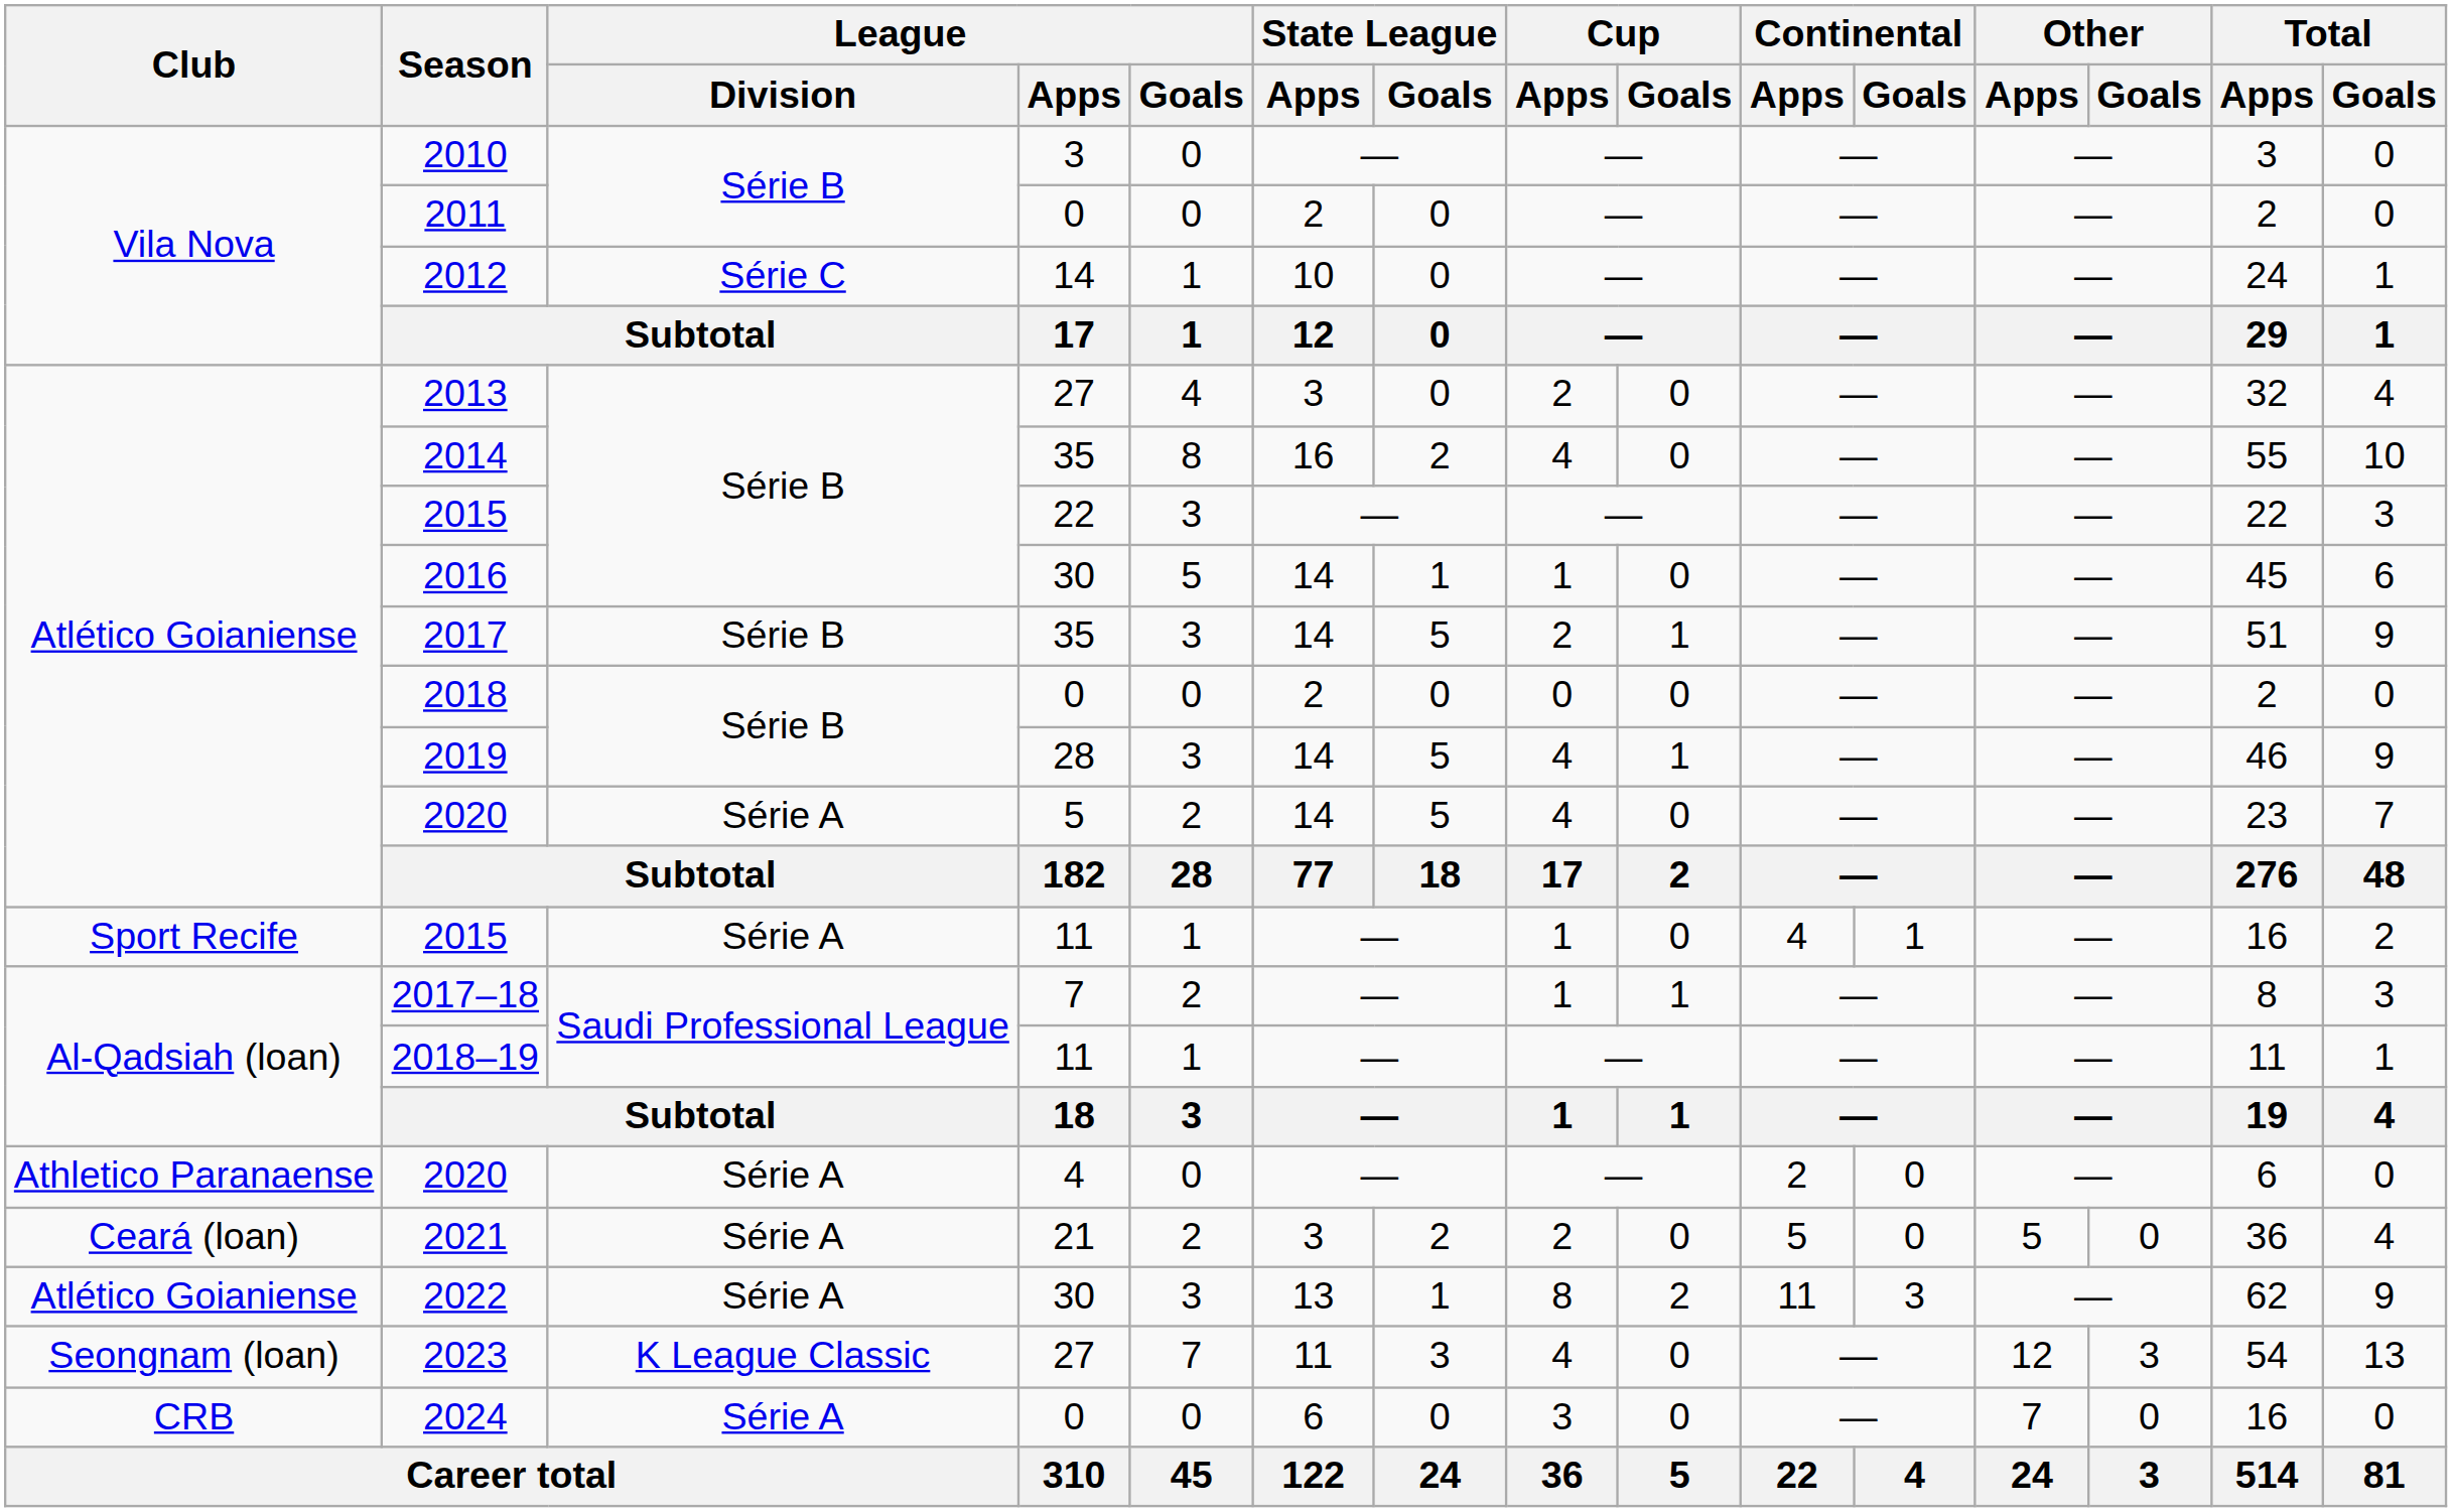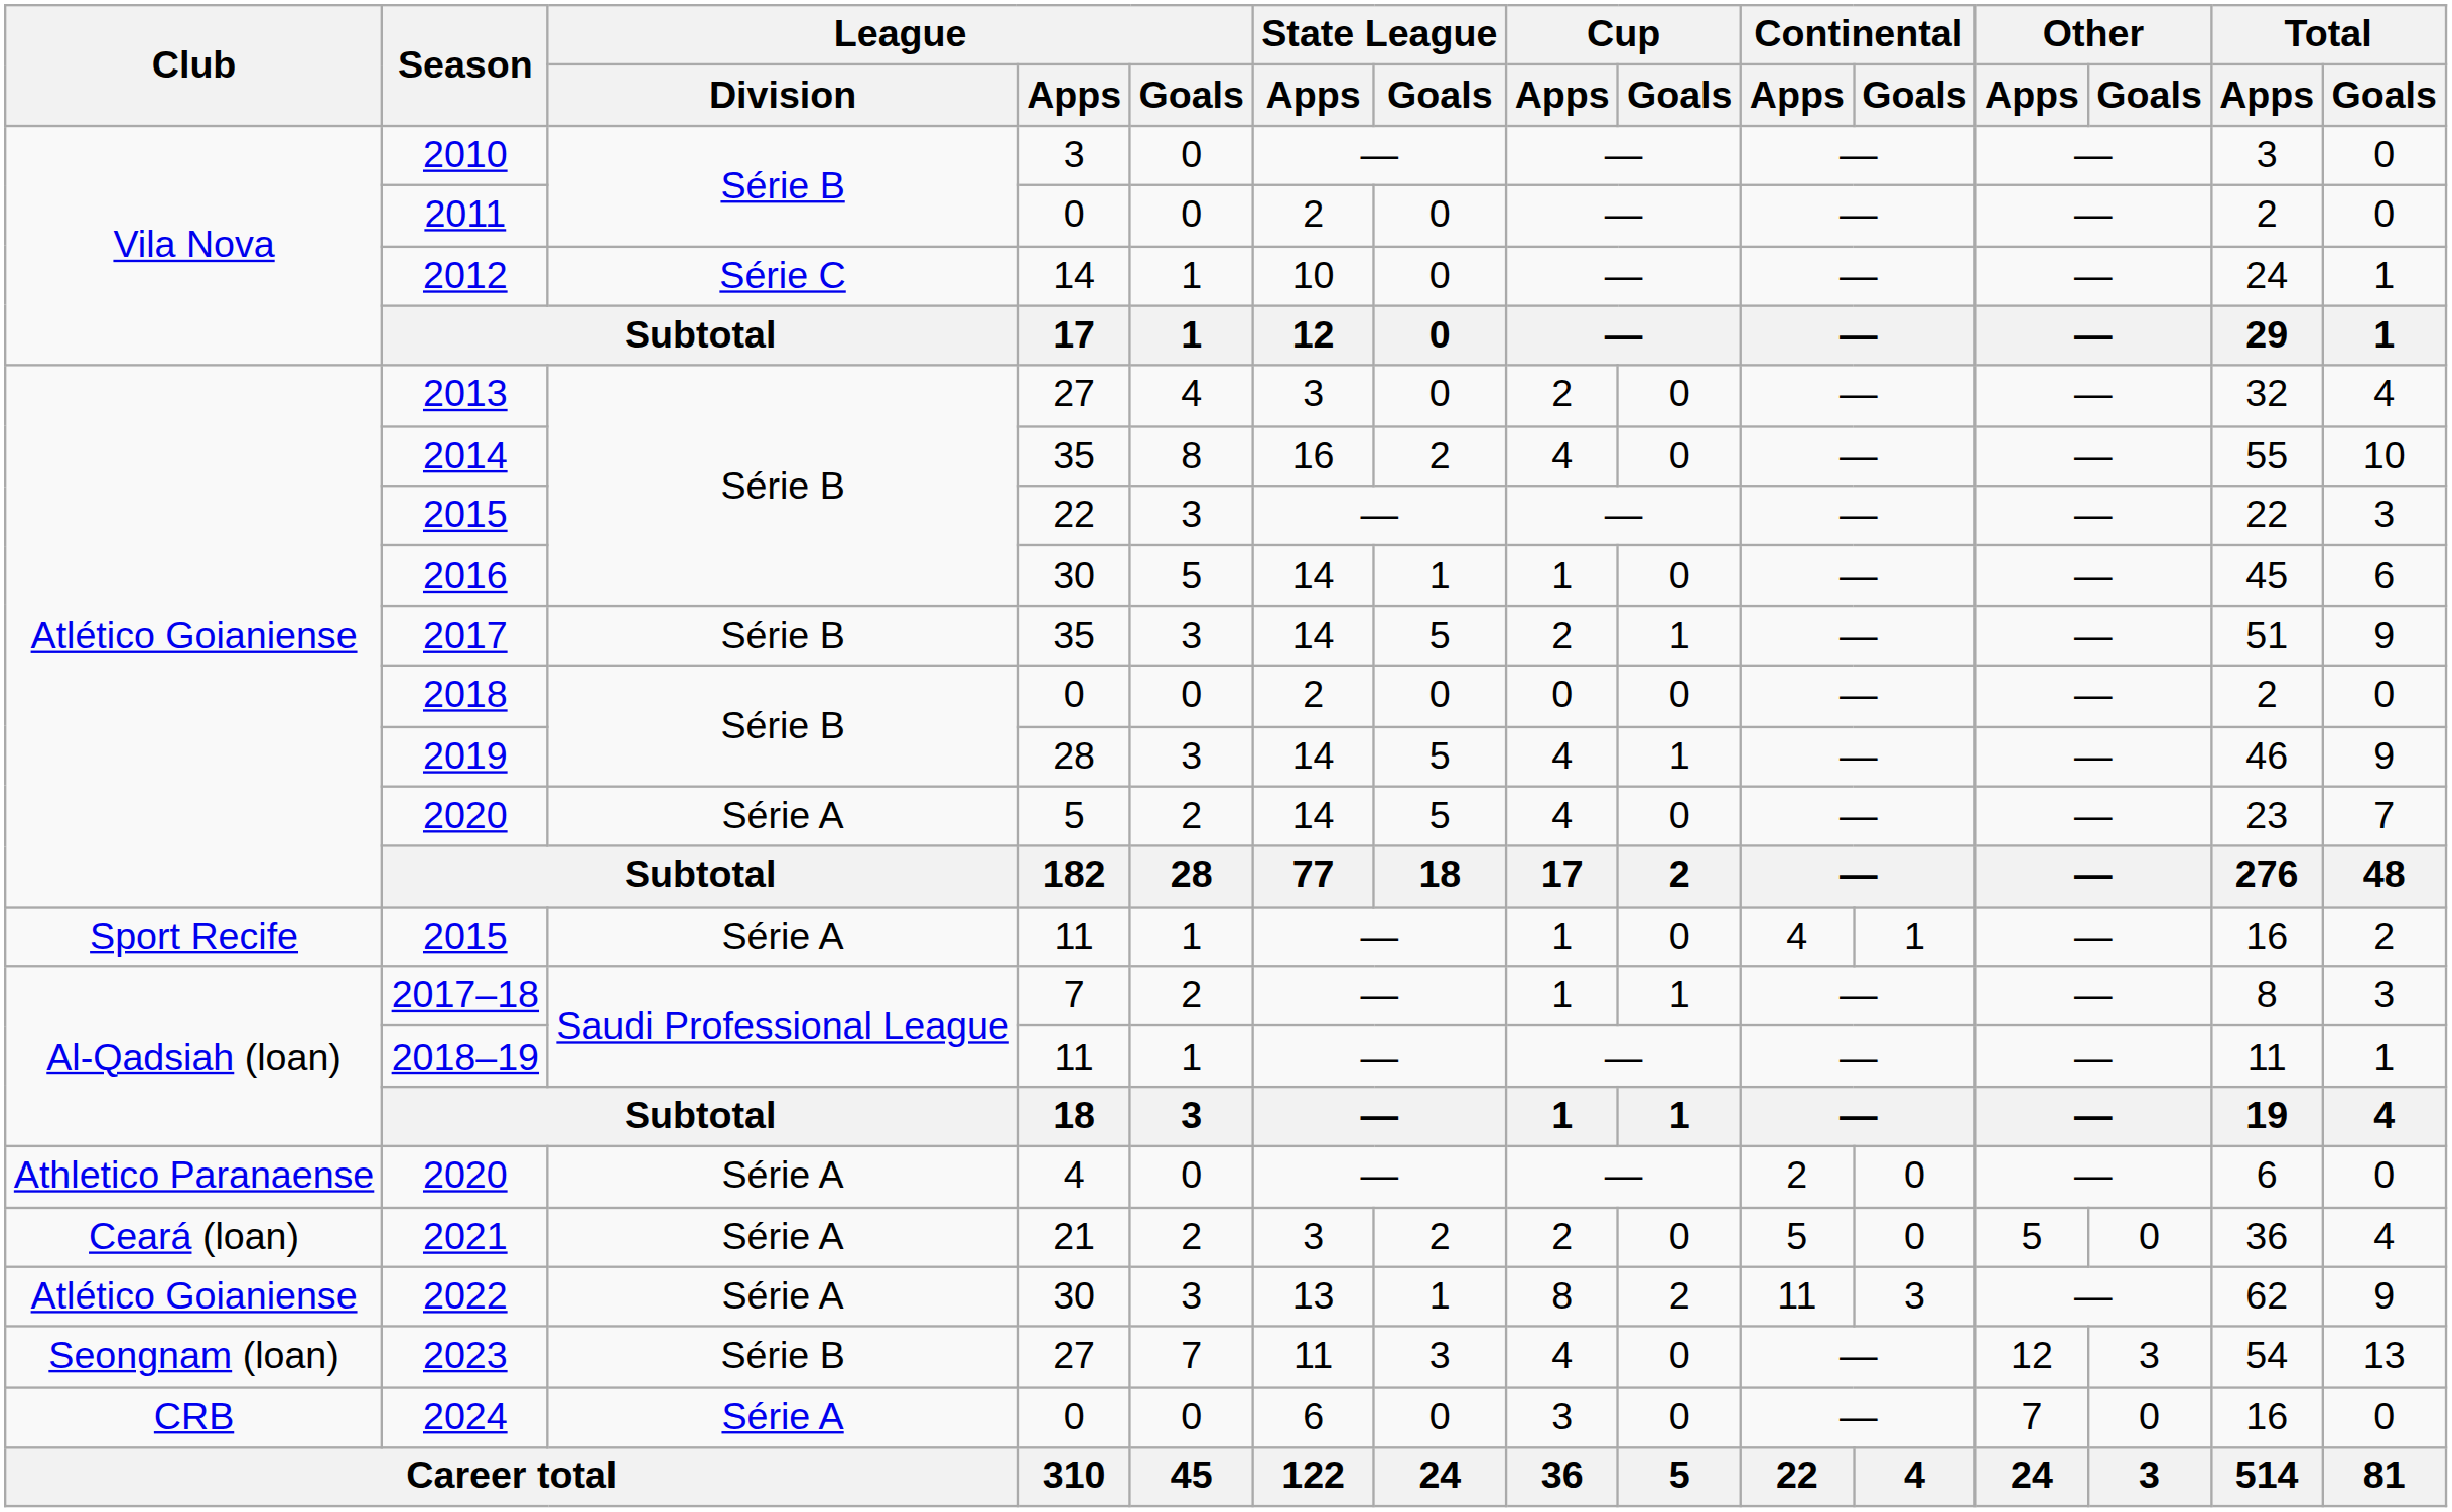2023 | League / Division: K League Classic -> Série B
